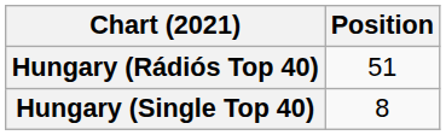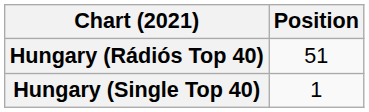Hungary (Single Top 40) | Position: 8 -> 1
